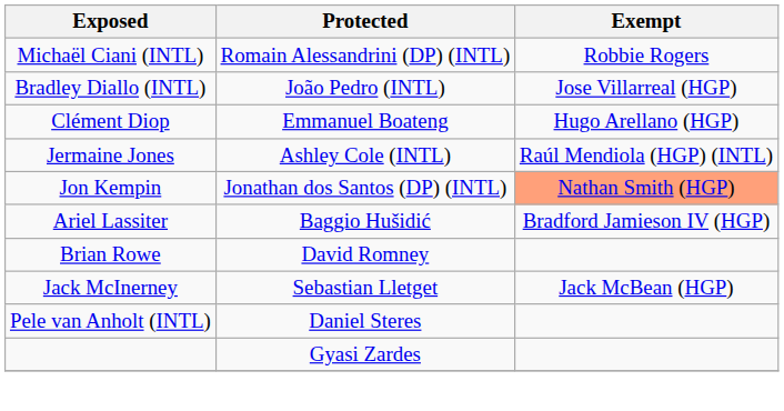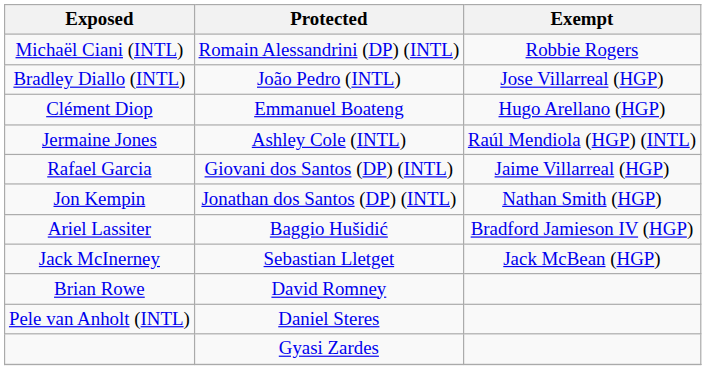+ row: Rafael Garcia | Giovani dos Santos (DP) (INTL) | Jaime Villarreal (HGP)
Jon Kempin | Exempt: lightsalmon background -> no background
rows swapped: Jack McInerney <-> Brian Rowe
